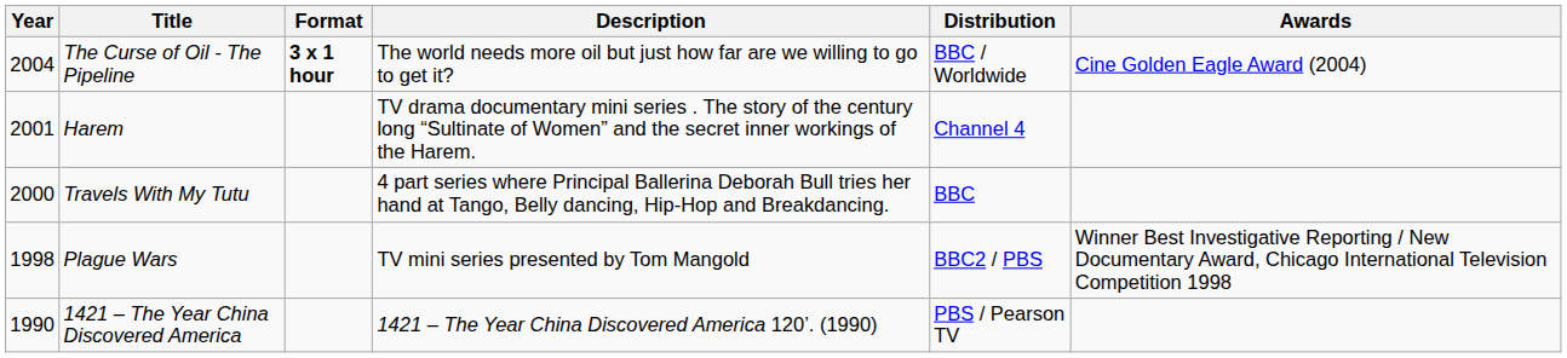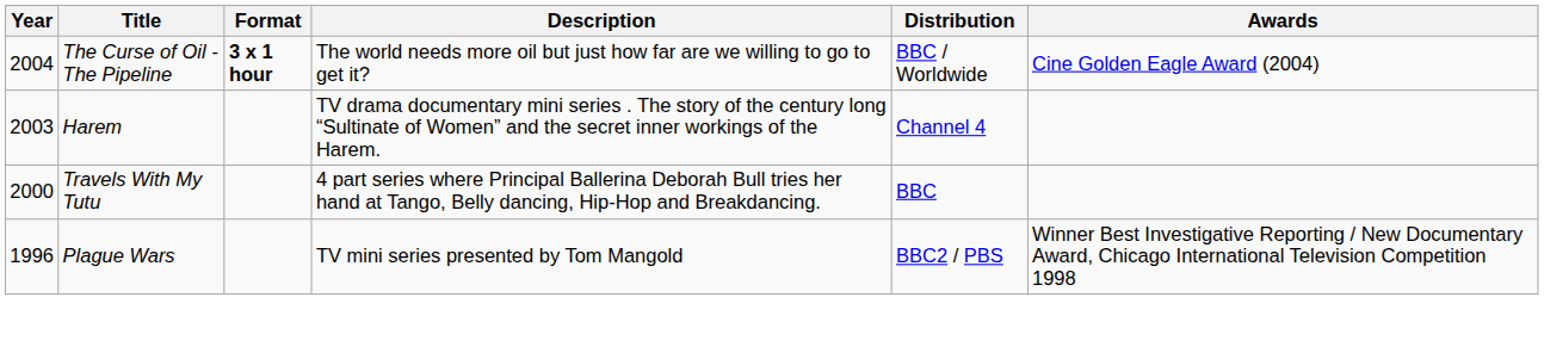Harem | Year: 2001 -> 2003
Plague Wars | Year: 1998 -> 1996
- row: 1990 | 1421 – The Year China Discovered America | 1421 – The Year China Discovered America 120’. (1990) | PBS / Pearson TV
